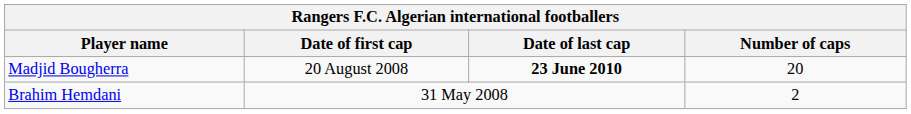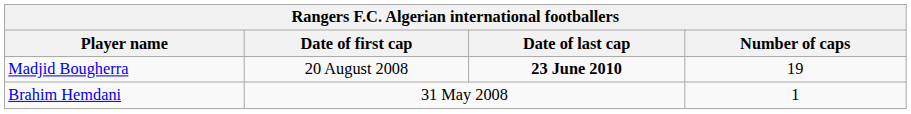Madjid Bougherra | Number of caps: 20 -> 19
Brahim Hemdani | Number of caps: 2 -> 1
